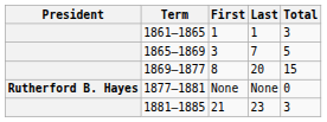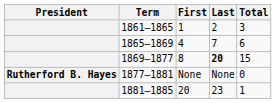1861–1865 | Last: 1 -> 2
1865–1869 | First: 3 -> 4
1865–1869 | Total: 5 -> 6
1869–1877 | Last: normal -> bold
1881–1885 | First: 21 -> 20
1881–1885 | Total: 3 -> 1
